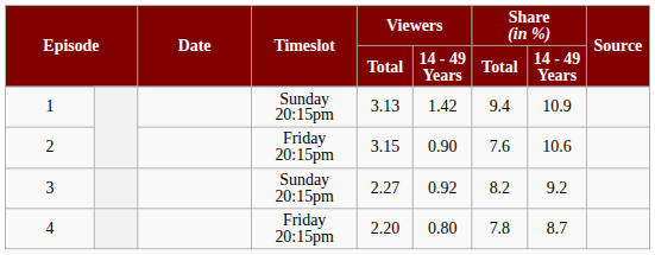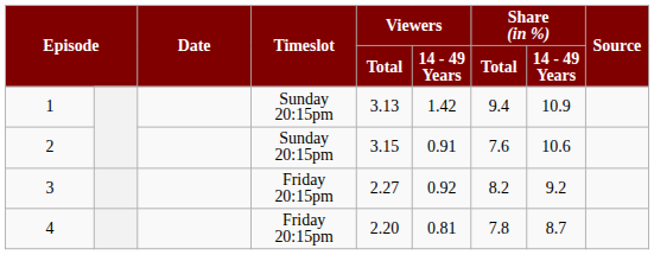2 | Timeslot: Friday 20:15pm -> Sunday 20:15pm
2 | Viewers / 14 - 49 Years: 0.90 -> 0.91
3 | Timeslot: Sunday 20:15pm -> Friday 20:15pm
4 | Viewers / 14 - 49 Years: 0.80 -> 0.81
